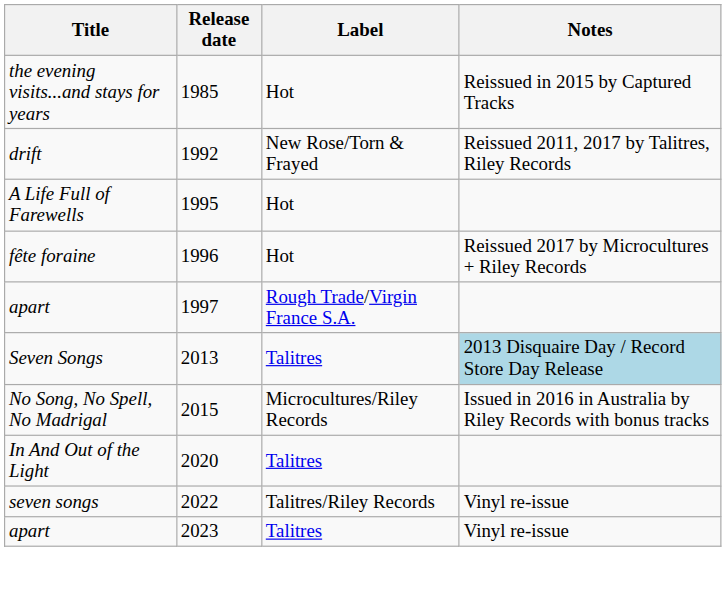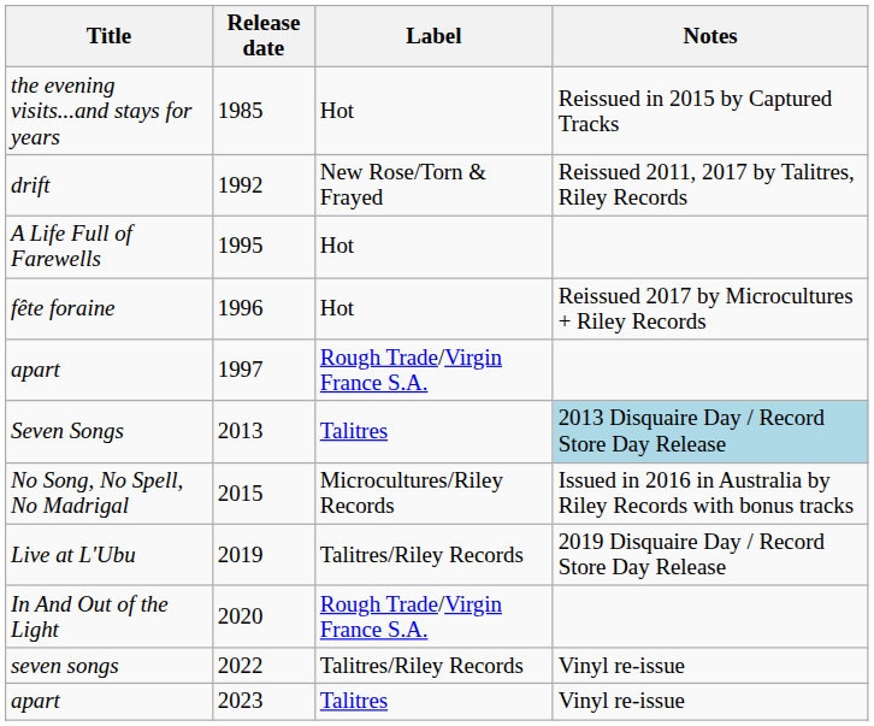+ row: Live at L'Ubu | 2019 | Talitres/Riley Records | 2019 Disquaire Day / Record Store Day Release
In And Out of the Light | Label: Talitres -> Rough Trade/Virgin France S.A.
